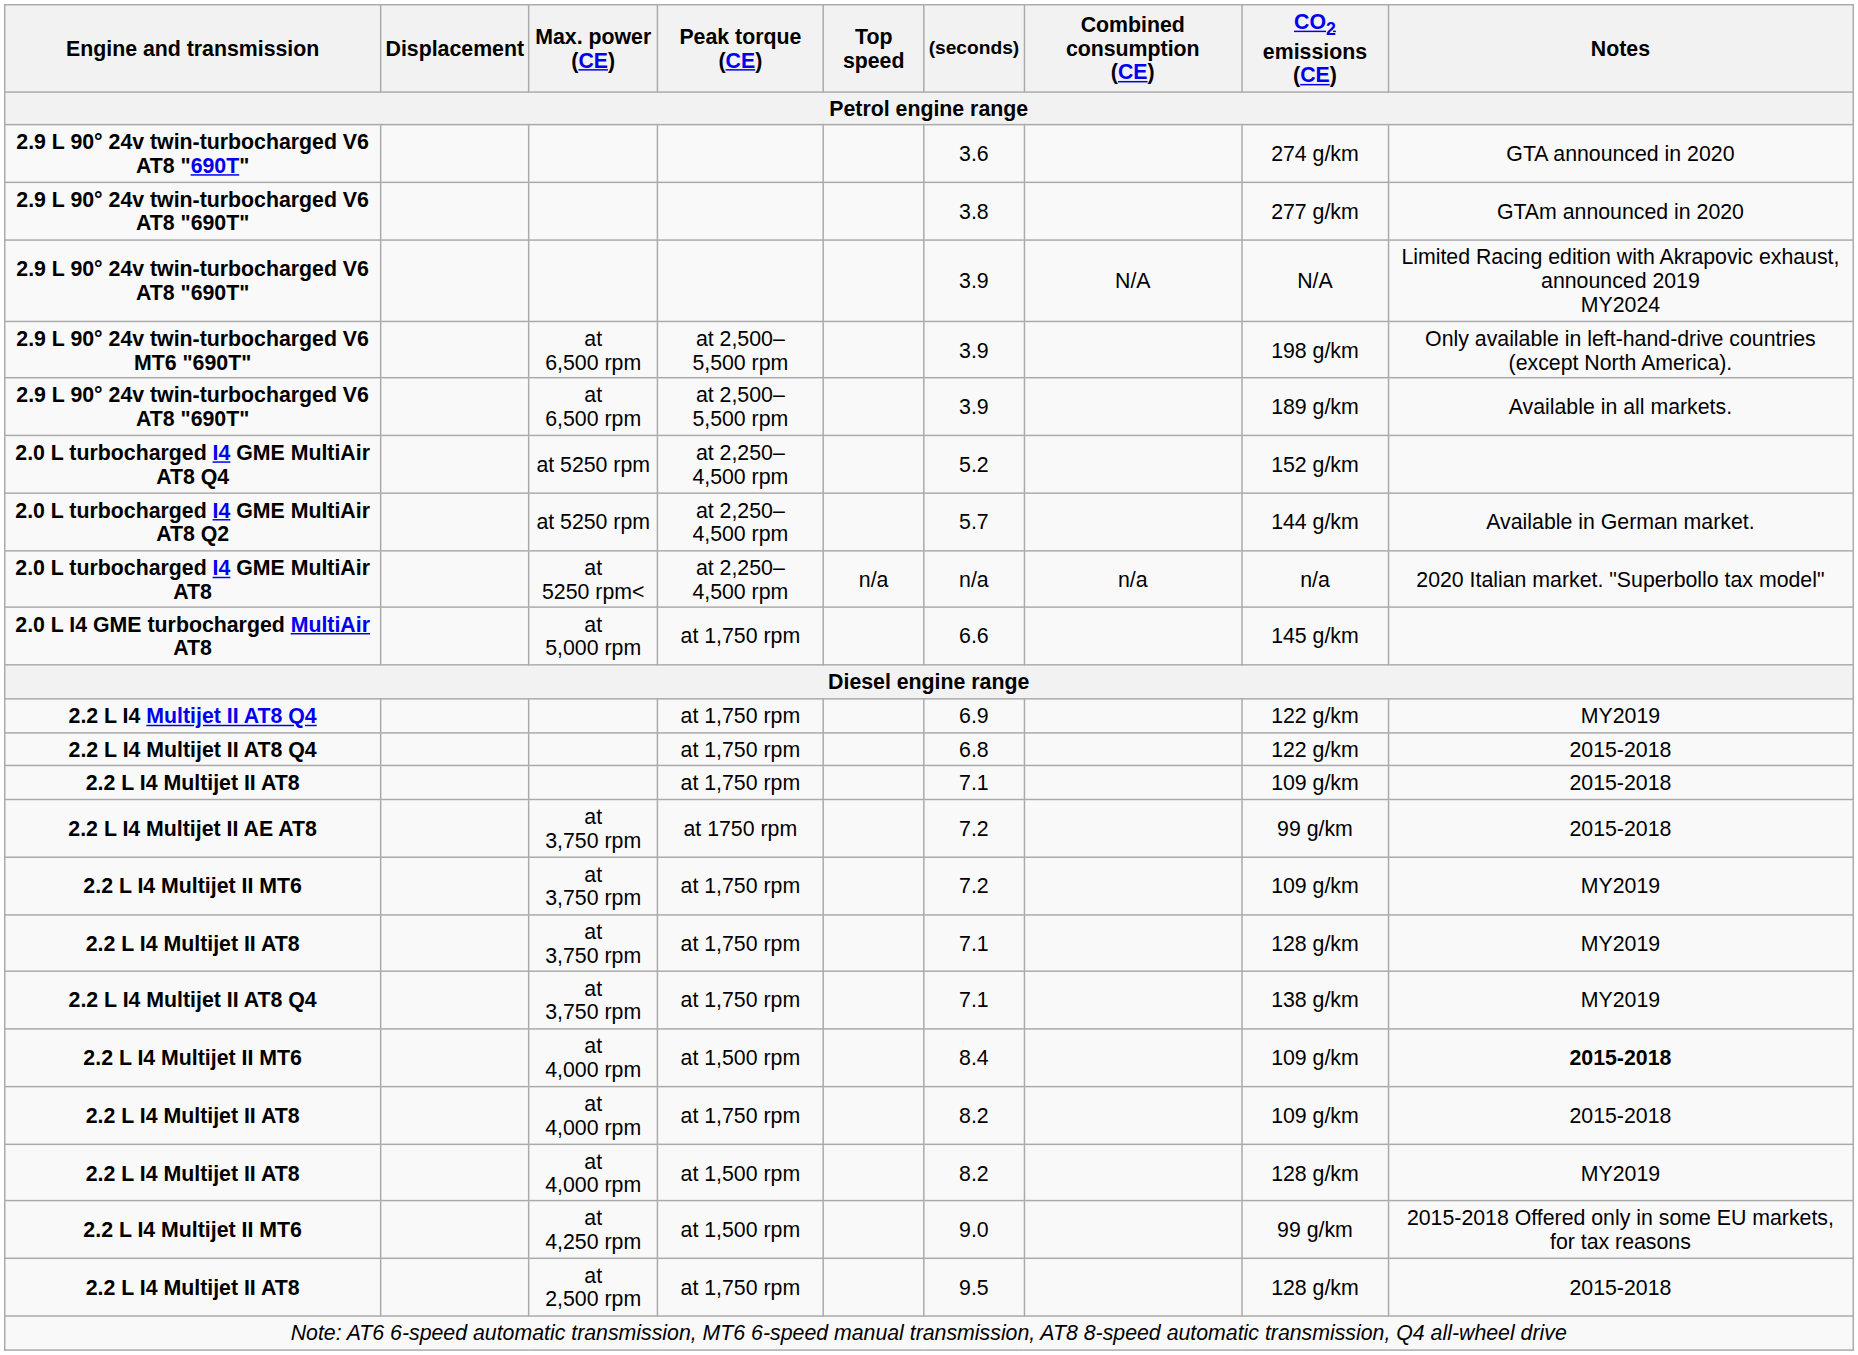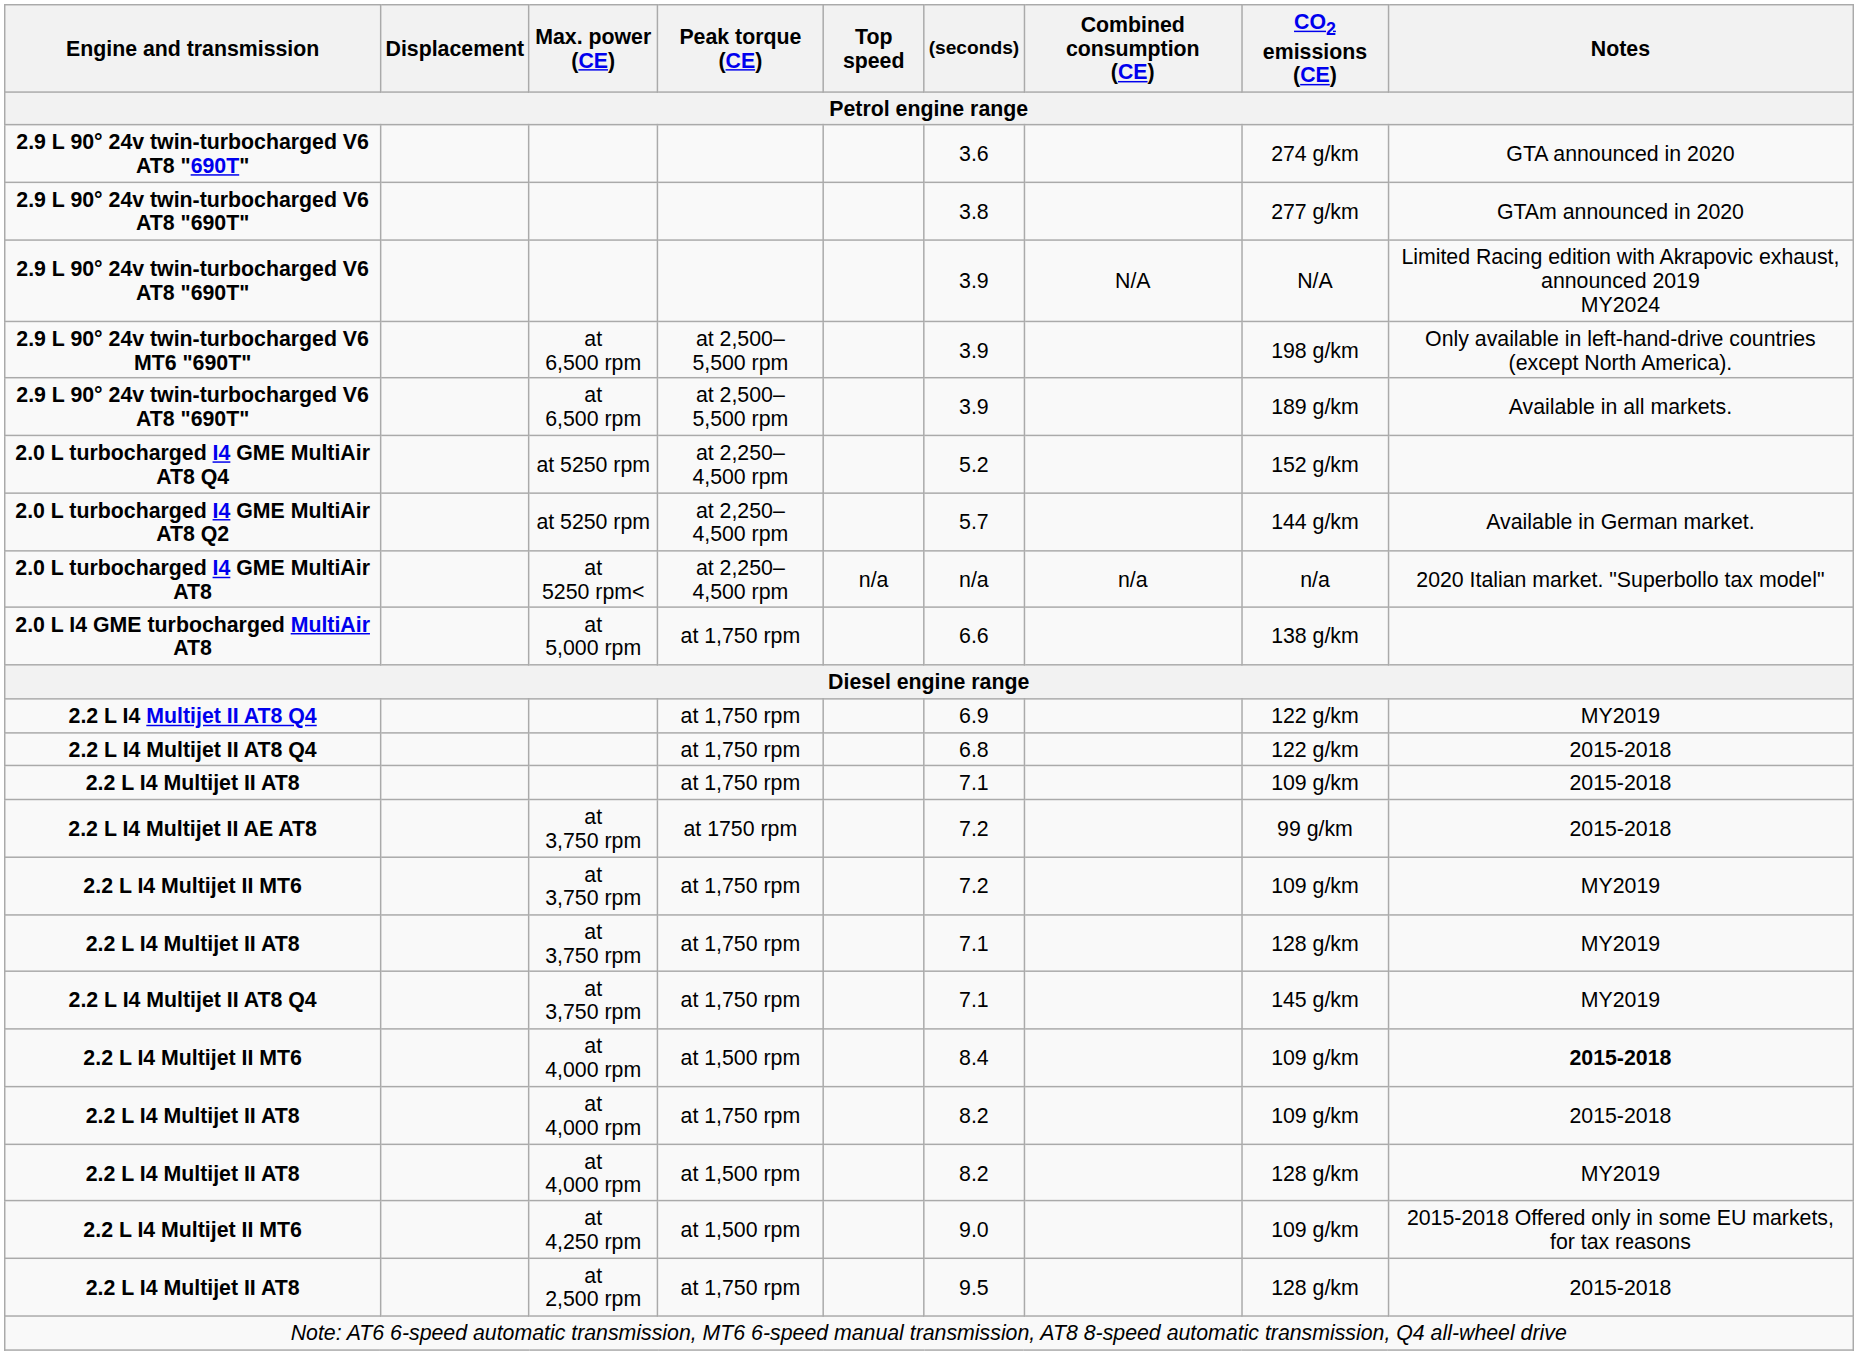2.0 L I4 GME turbocharged MultiAir AT8 | CO2 emissions (CE): 145 g/km -> 138 g/km
2.2 L I4 Multijet II AT8 Q4 / at 3,750 rpm | CO2 emissions (CE): 138 g/km -> 145 g/km
2.2 L I4 Multijet II MT6 / at 4,250 rpm | CO2 emissions (CE): 99 g/km -> 109 g/km
